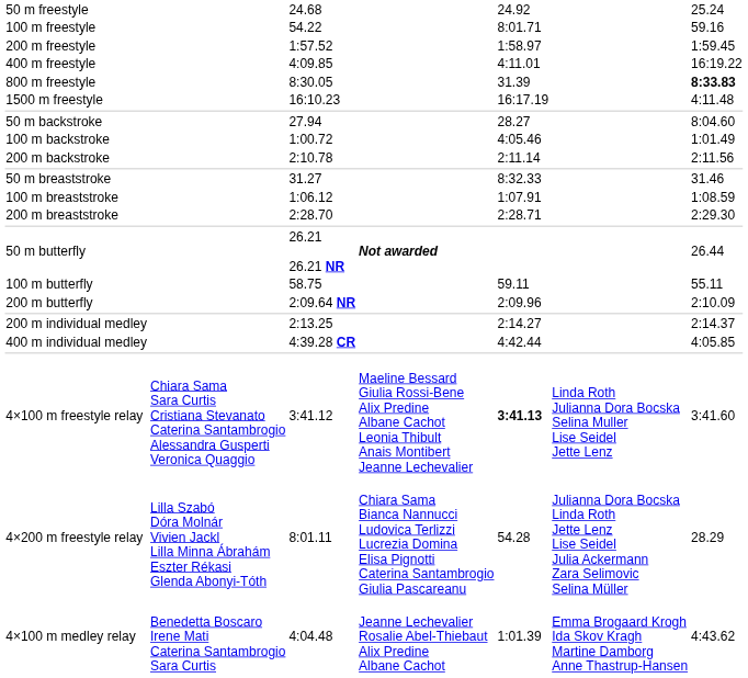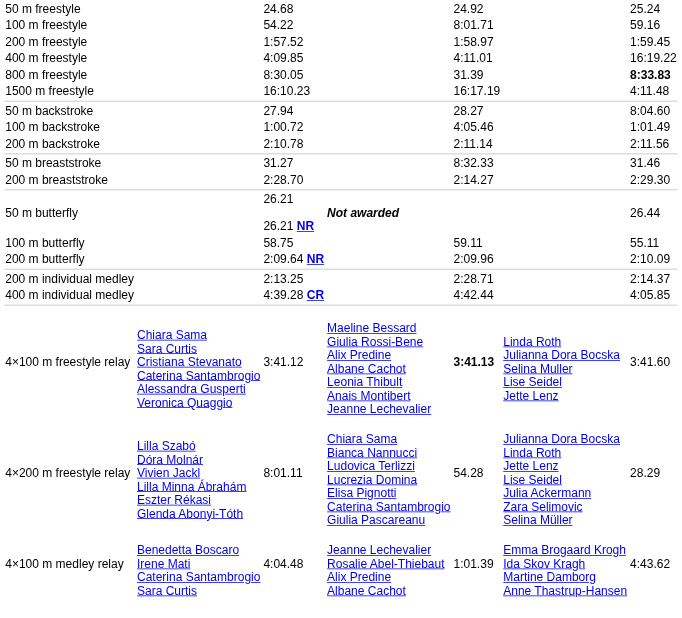- row: 100 m breaststroke | 1:06.12 | 1:07.91 | 1:08.59
200 m breaststroke | column 5: 2:28.71 -> 2:14.27
200 m individual medley | column 5: 2:14.27 -> 2:28.71
